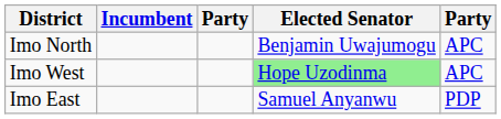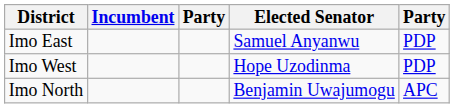rows swapped: Imo East <-> Imo North
Imo West | Elected Senator: lightgreen background -> no background
Imo West | column 5: APC -> PDP
